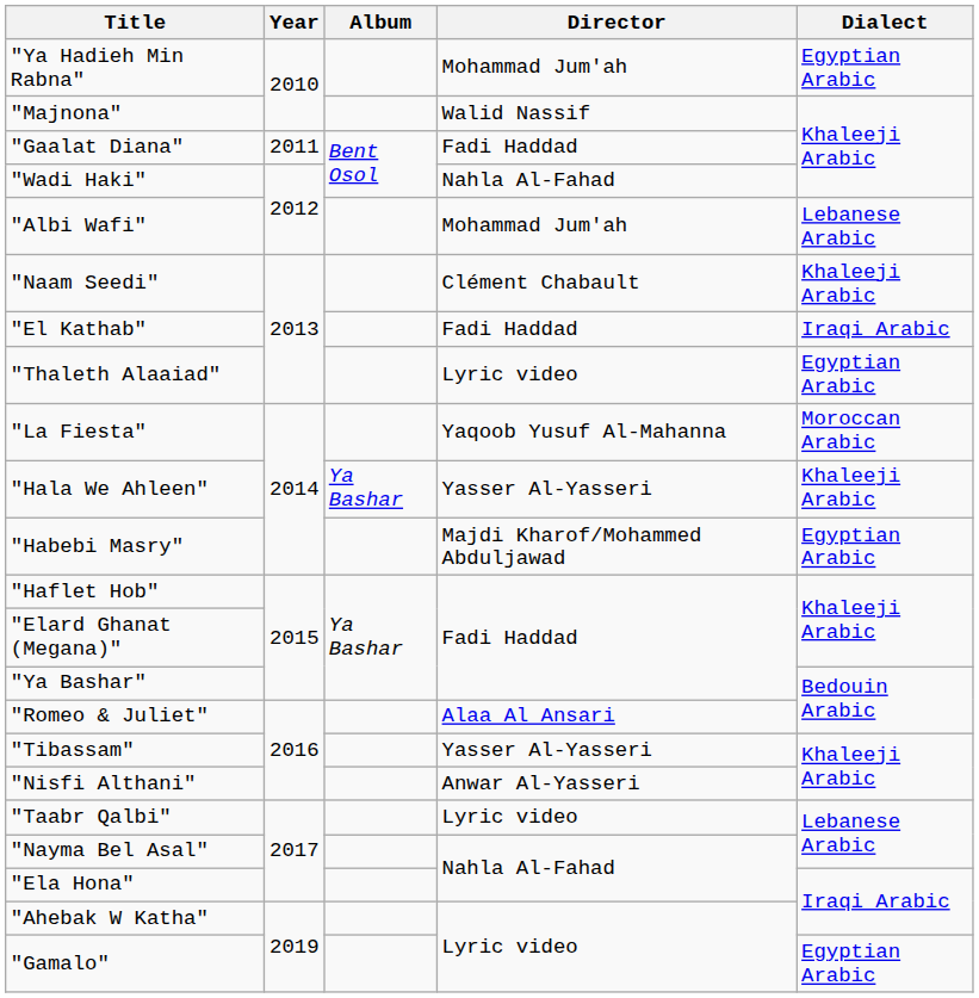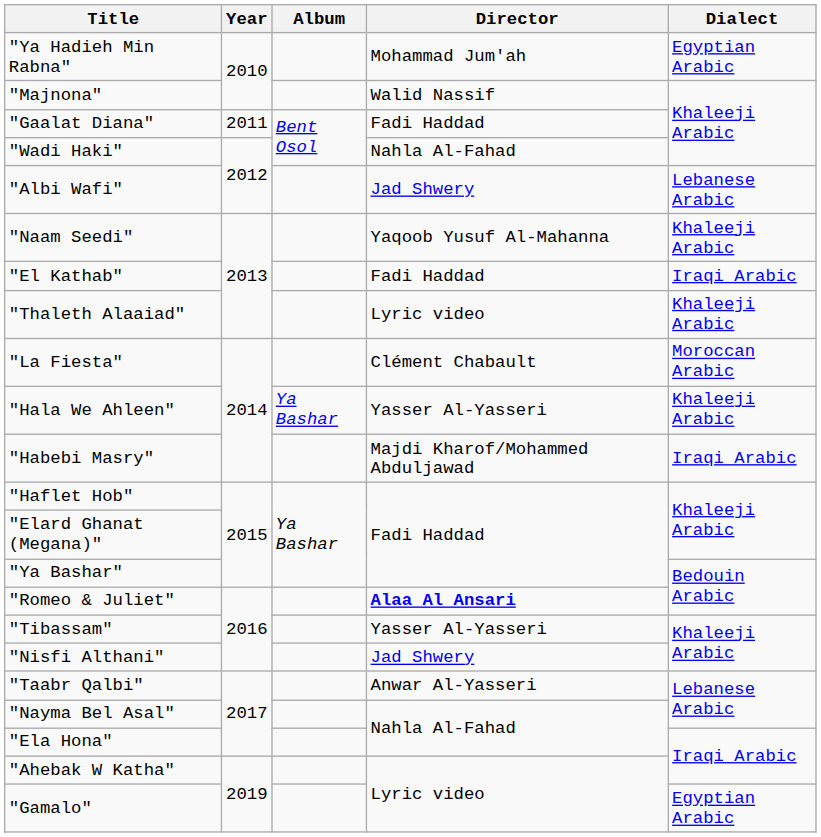"Albi Wafi" | Director: Mohammad Jum'ah -> Jad Shwery
"Naam Seedi" | Director: Clément Chabault -> Yaqoob Yusuf Al-Mahanna
"Thaleth Alaaiad" | Dialect: Egyptian Arabic -> Khaleeji Arabic
"La Fiesta" | Director: Yaqoob Yusuf Al-Mahanna -> Clément Chabault
"Habebi Masry" | Dialect: Egyptian Arabic -> Iraqi Arabic
"Romeo & Juliet" | Director: normal -> bold
"Nisfi Althani" | Director: Anwar Al-Yasseri -> Jad Shwery
"Taabr Qalbi" | Director: Lyric video -> Anwar Al-Yasseri
